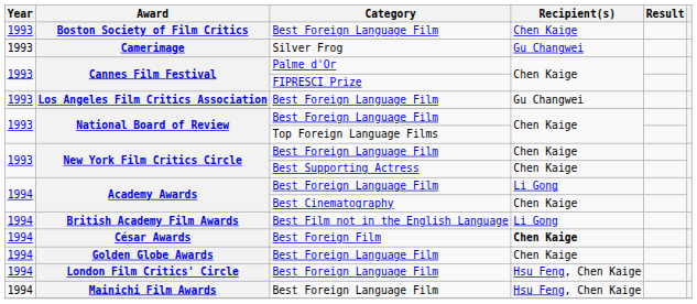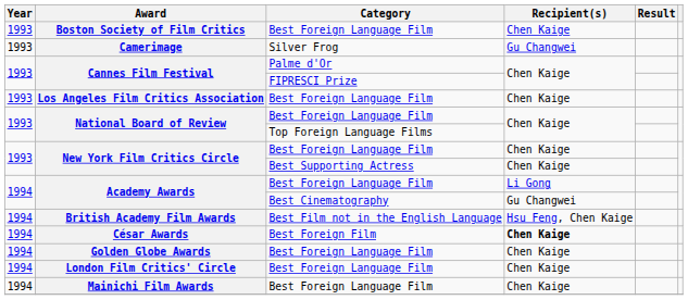Los Angeles Film Critics Association | Recipient(s): Gu Changwei -> Chen Kaige
Academy Awards / Best Cinematography | Recipient(s): Chen Kaige -> Gu Changwei
British Academy Film Awards | Recipient(s): Li Gong -> Hsu Feng, Chen Kaige
London Film Critics' Circle | Recipient(s): Hsu Feng, Chen Kaige -> Chen Kaige
Mainichi Film Awards | Recipient(s): Hsu Feng, Chen Kaige -> Chen Kaige
